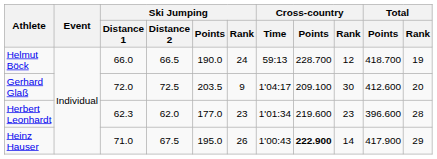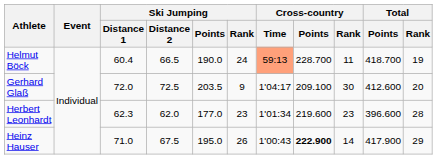Helmut Böck | Ski Jumping / Distance 1: 66.0 -> 60.4
Helmut Böck | Cross-country / Time: no background -> lightsalmon background
Helmut Böck | Cross-country / Rank: 12 -> 11
